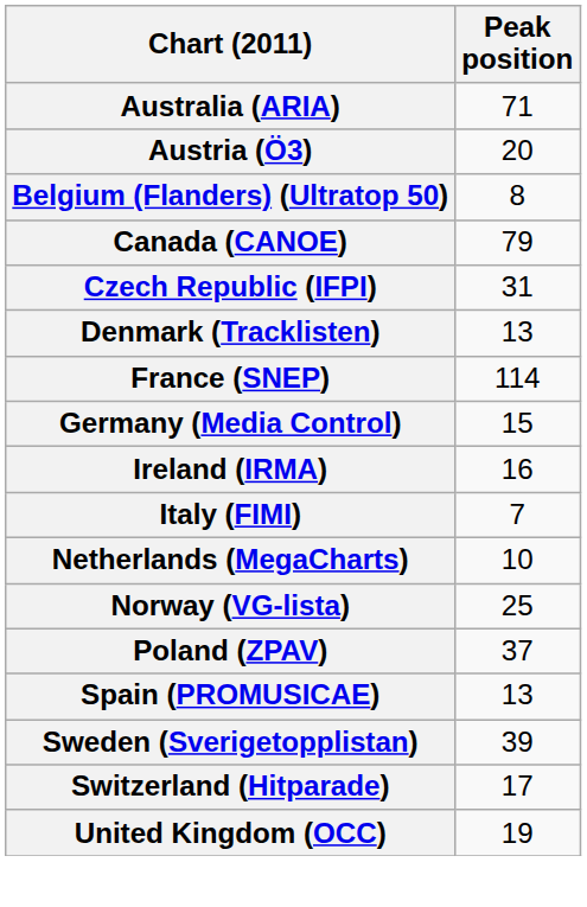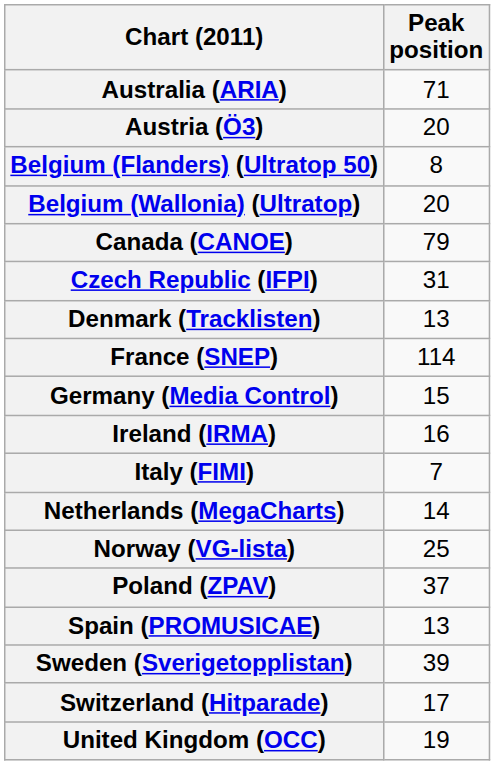+ row: Belgium (Wallonia) (Ultratop) | 20
Netherlands (MegaCharts) | Peak position: 10 -> 14
